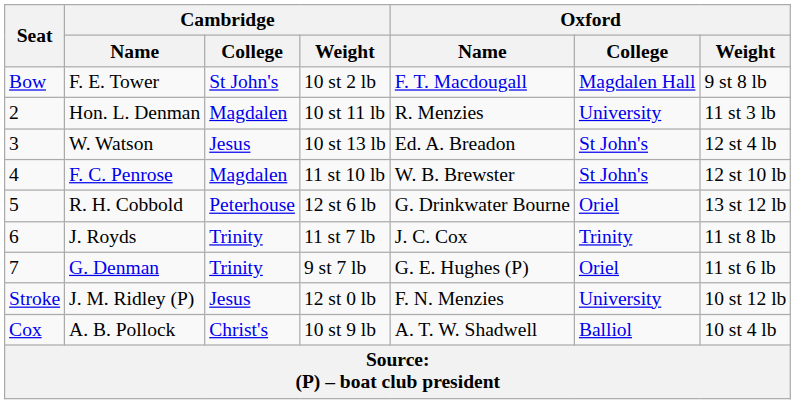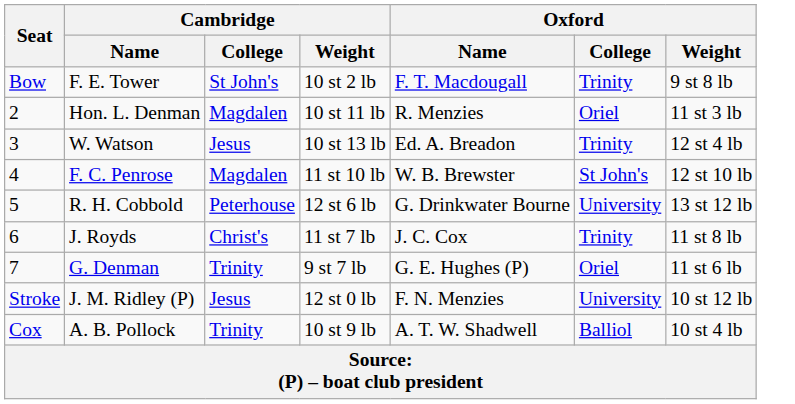F. E. Tower | Oxford / College: Magdalen Hall -> Trinity
Hon. L. Denman | Oxford / College: University -> Oriel
W. Watson | Oxford / College: St John's -> Trinity
R. H. Cobbold | Oxford / College: Oriel -> University
J. Royds | Cambridge / College: Trinity -> Christ's
A. B. Pollock | Cambridge / College: Christ's -> Trinity
